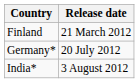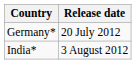- row: Finland | 21 March 2012
